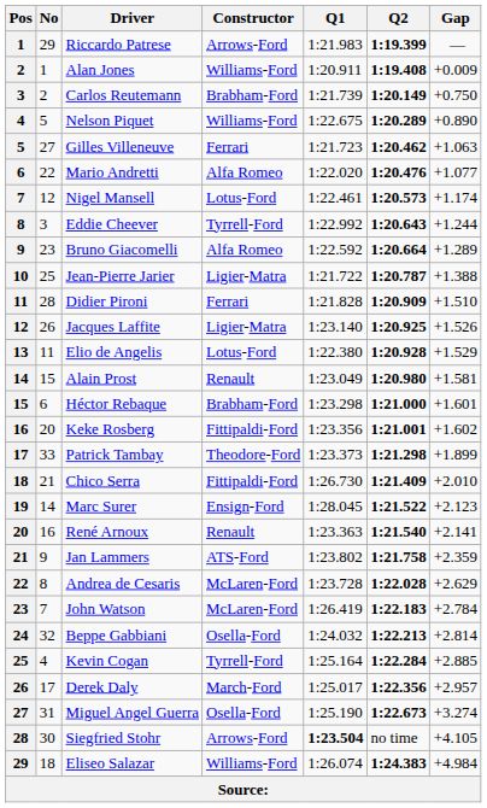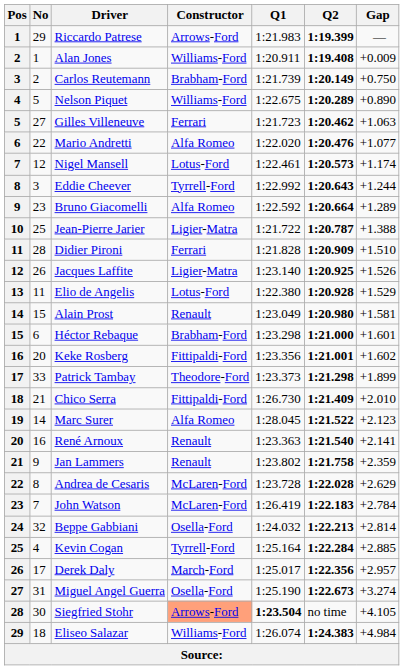Marc Surer | Constructor: Ensign-Ford -> Alfa Romeo
Jan Lammers | Constructor: ATS-Ford -> Renault
Siegfried Stohr | Constructor: no background -> lightsalmon background
